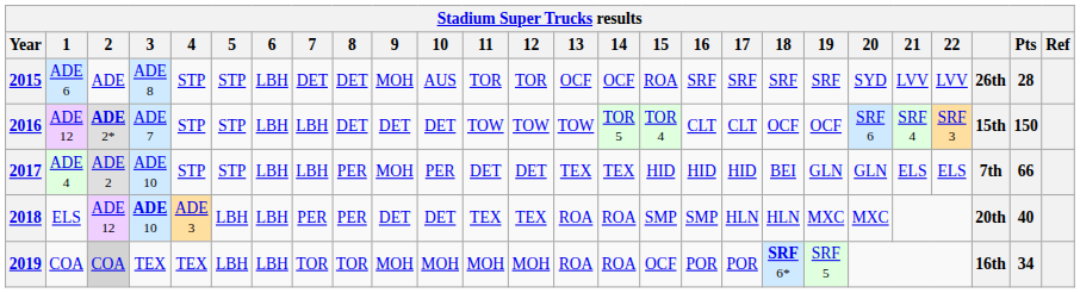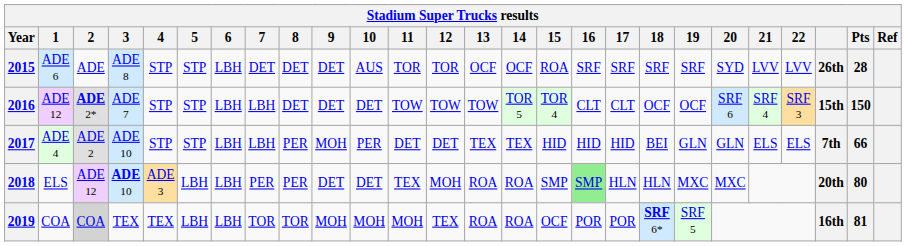2015 | 9: MOH -> DET
2018 | 12: TEX -> MOH
2018 | 16: no background -> lightgreen background
2018 | Pts: 40 -> 80
2019 | 12: MOH -> TEX
2019 | Pts: 34 -> 81
